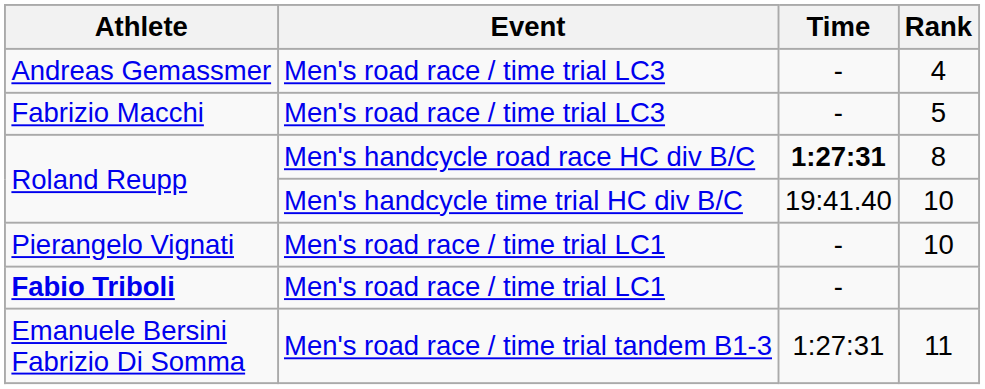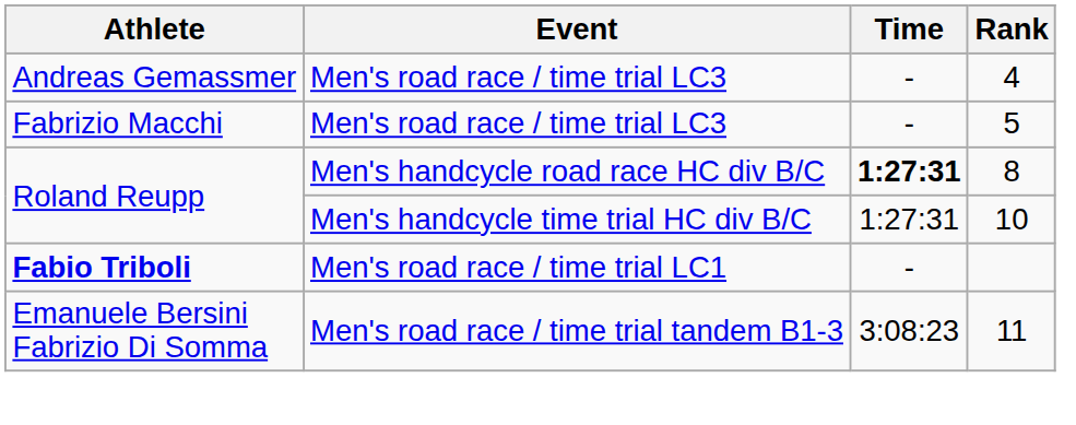Roland Reupp / Men's handcycle time trial HC div B/C | Time: 19:41.40 -> 1:27:31
- row: Pierangelo Vignati | Men's road race / time trial LC1 | - | 10
Emanuele Bersini Fabrizio Di Somma | Time: 1:27:31 -> 3:08:23
